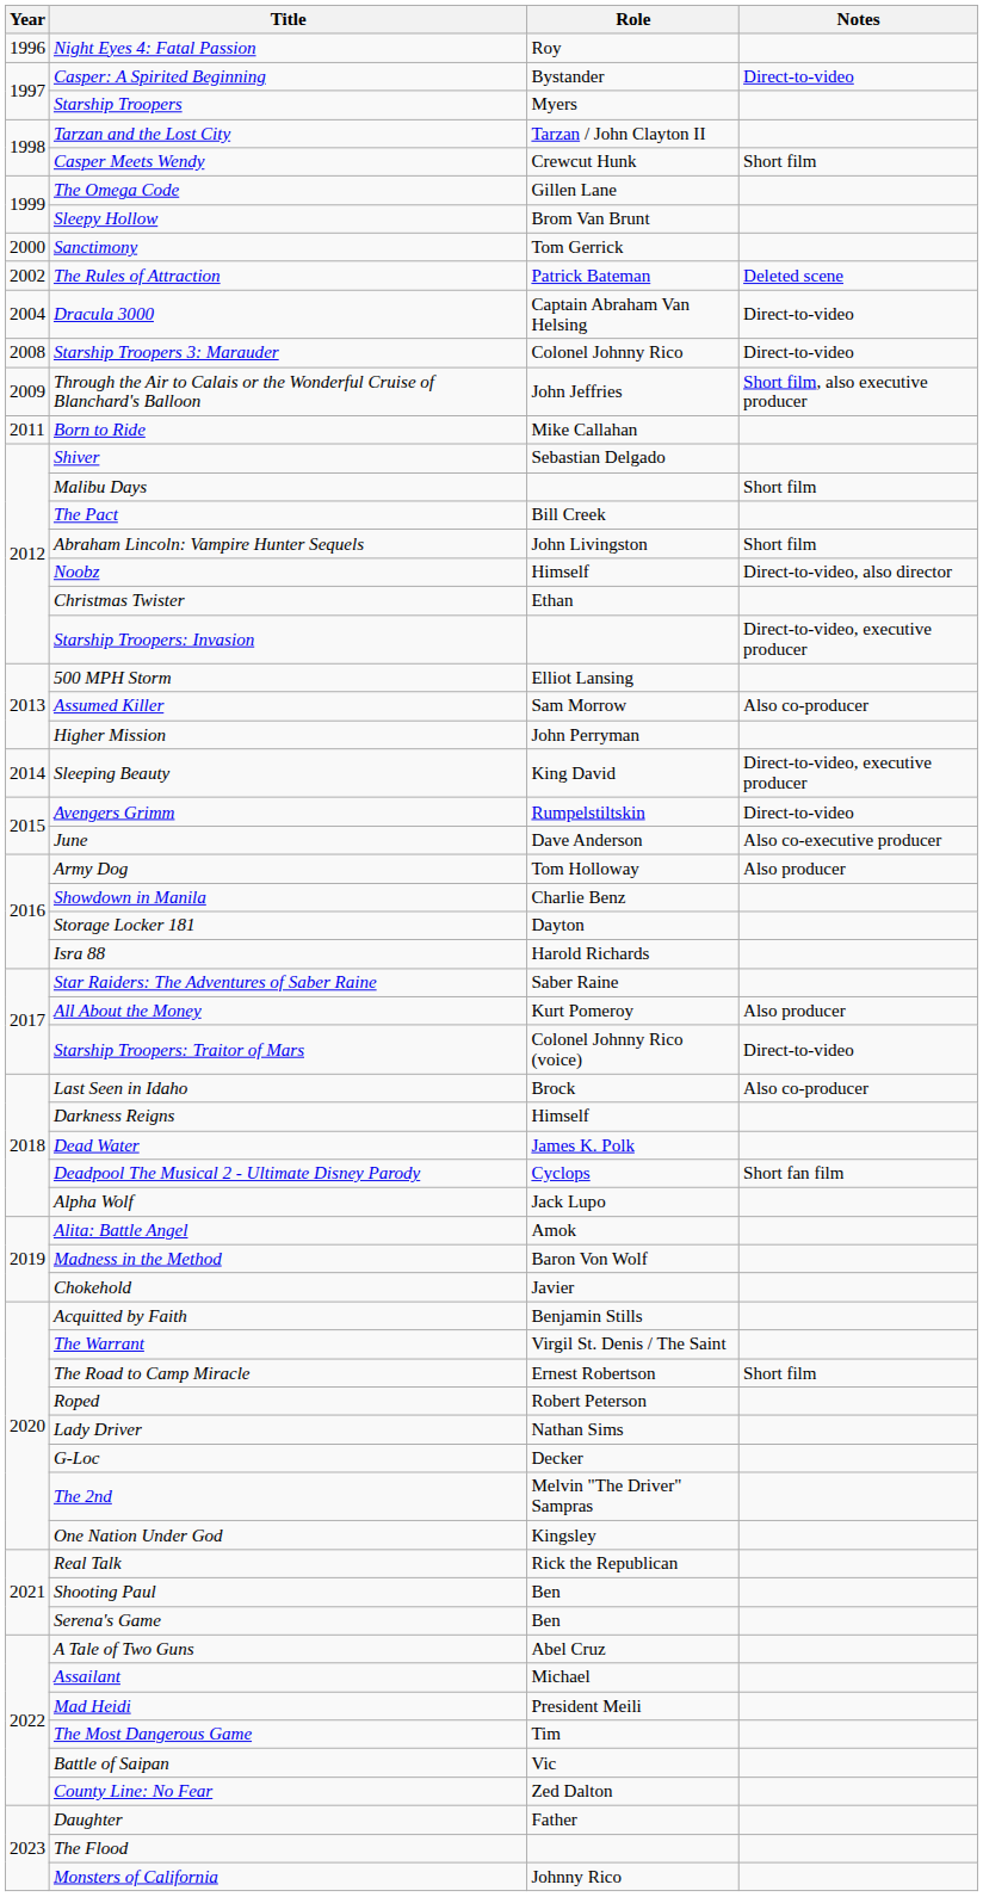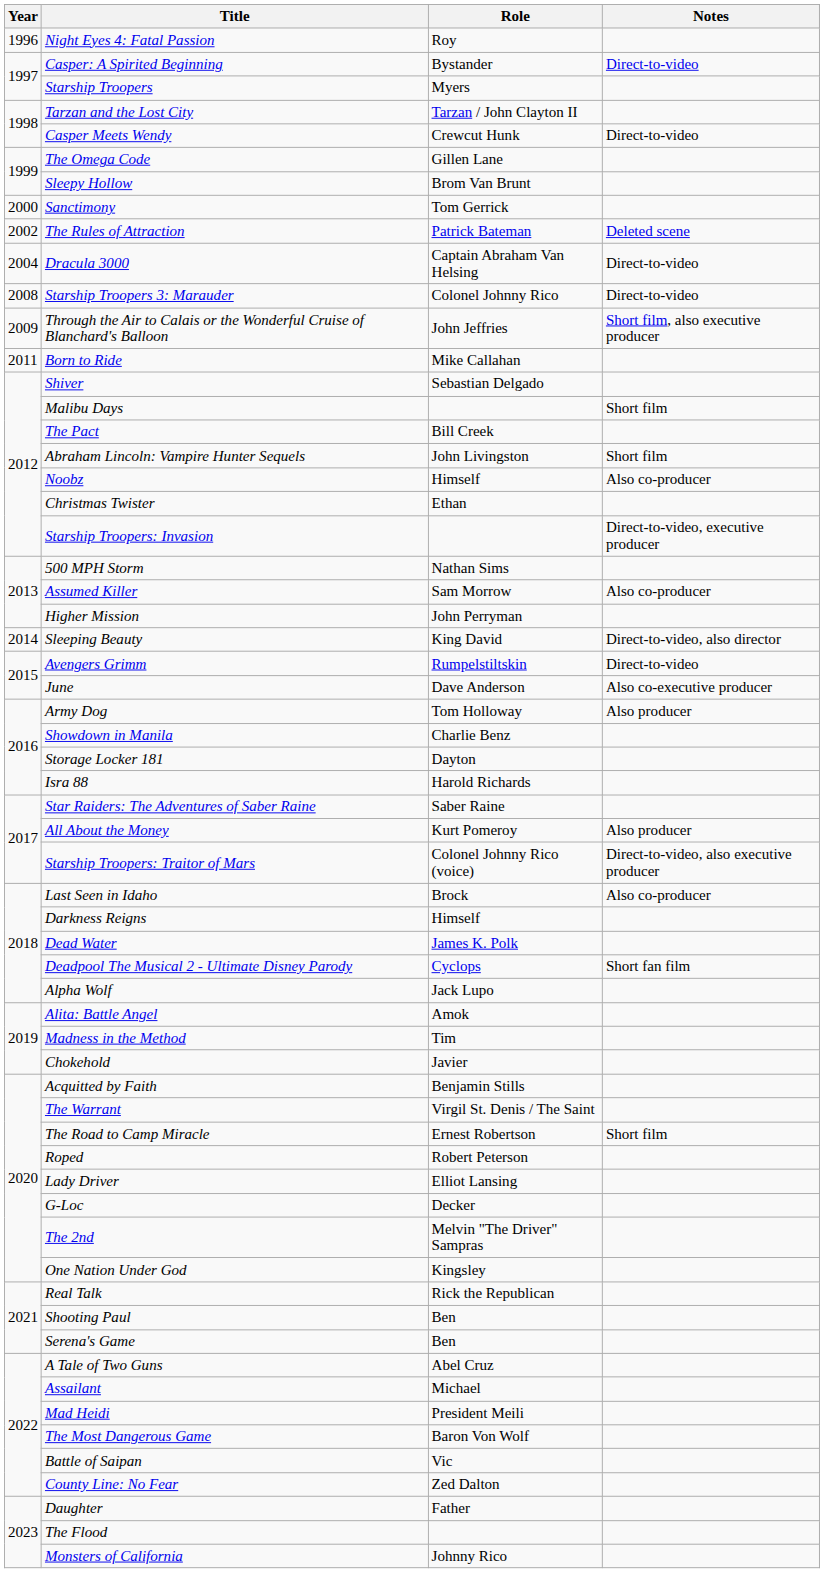Casper Meets Wendy | Notes: Short film -> Direct-to-video
Noobz | Notes: Direct-to-video, also director -> Also co-producer
500 MPH Storm | Role: Elliot Lansing -> Nathan Sims
Sleeping Beauty | Notes: Direct-to-video, executive producer -> Direct-to-video, also director
Starship Troopers: Traitor of Mars | Notes: Direct-to-video -> Direct-to-video, also executive producer
Madness in the Method | Role: Baron Von Wolf -> Tim
Lady Driver | Role: Nathan Sims -> Elliot Lansing
The Most Dangerous Game | Role: Tim -> Baron Von Wolf
